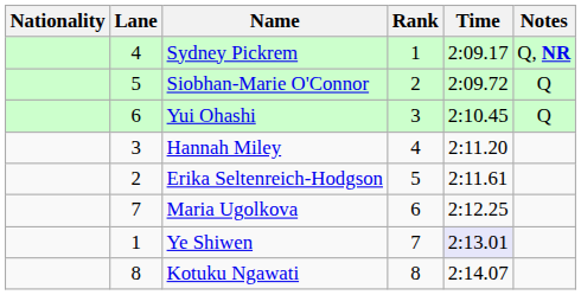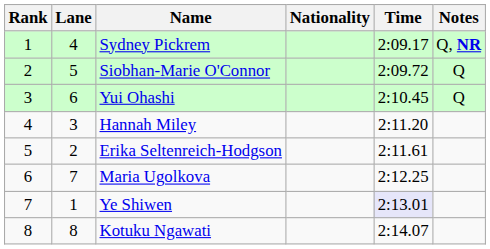columns swapped: Rank <-> Nationality
